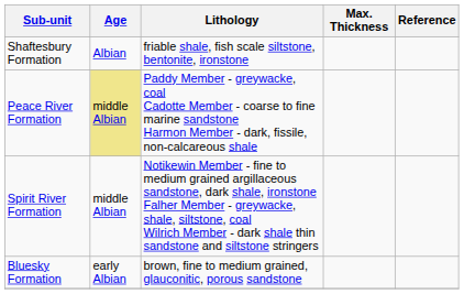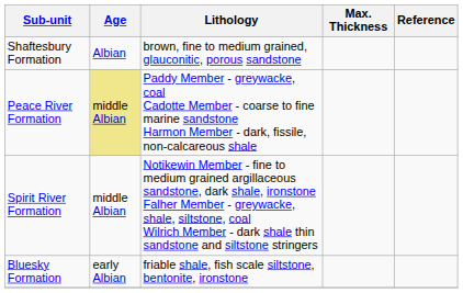Shaftesbury Formation | Lithology: friable shale, fish scale siltstone, bentonite, ironstone -> brown, fine to medium grained, glauconitic, porous sandstone
Bluesky Formation | Lithology: brown, fine to medium grained, glauconitic, porous sandstone -> friable shale, fish scale siltstone, bentonite, ironstone
